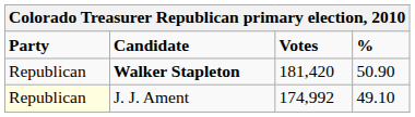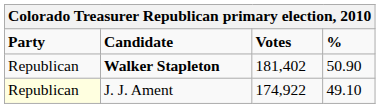Walker Stapleton | Votes: 181,420 -> 181,402
J. J. Ament | Votes: 174,992 -> 174,922
